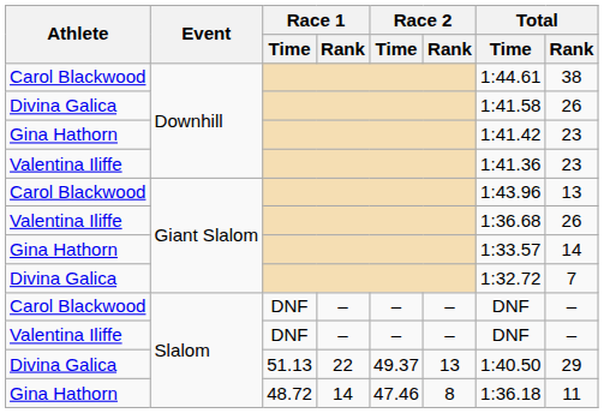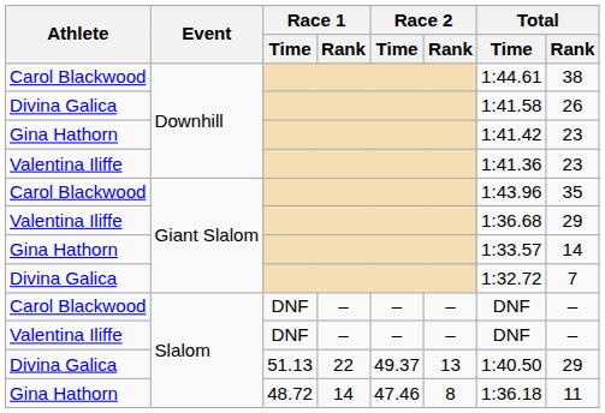Carol Blackwood / Giant Slalom | Total / Rank: 13 -> 35
Valentina Iliffe / Giant Slalom | Total / Rank: 26 -> 29
